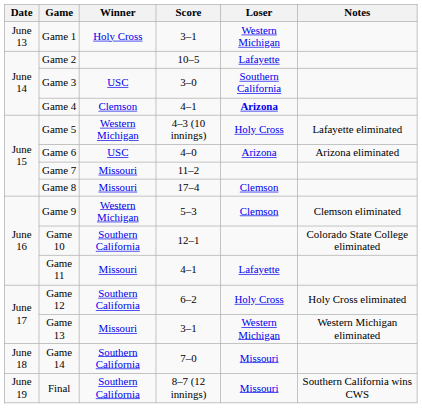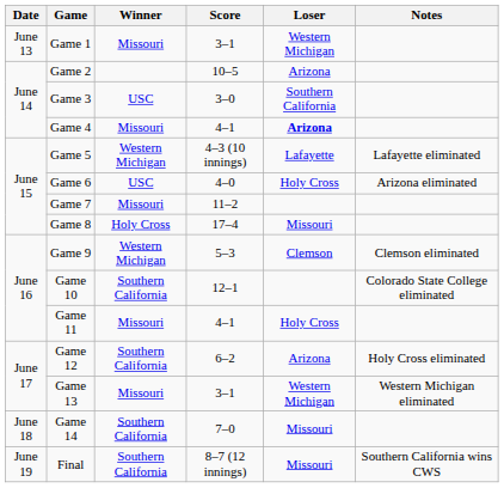Game 1 | Winner: Holy Cross -> Missouri
Game 2 | Loser: Lafayette -> Arizona
Game 4 | Winner: Clemson -> Missouri
Game 5 | Loser: Holy Cross -> Lafayette
Game 6 | Loser: Arizona -> Holy Cross
Game 8 | Winner: Missouri -> Holy Cross
Game 8 | Loser: Clemson -> Missouri
Game 11 | Loser: Lafayette -> Holy Cross
Game 12 | Loser: Holy Cross -> Arizona
